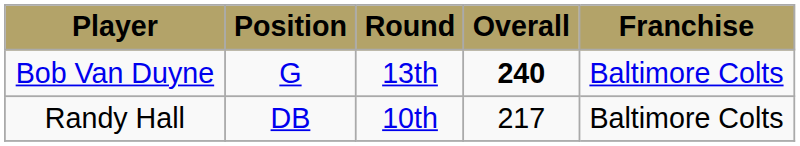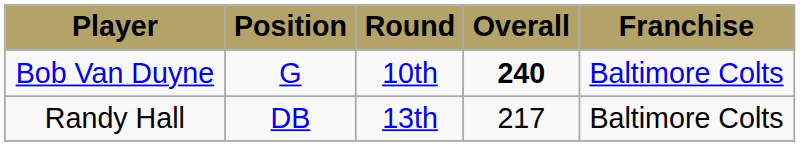Bob Van Duyne | Round: 13th -> 10th
Randy Hall | Round: 10th -> 13th
